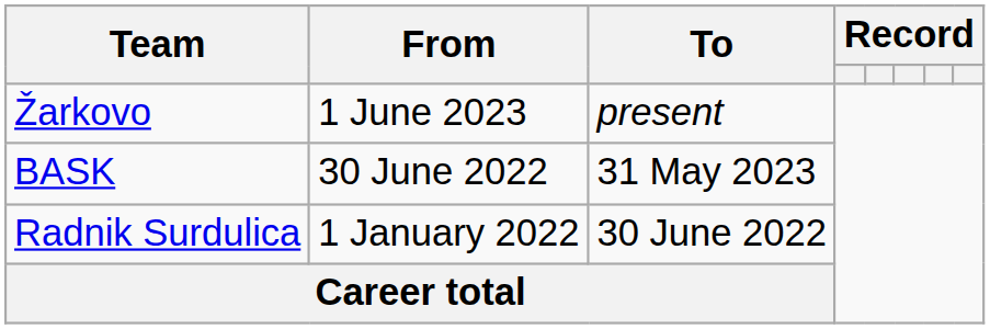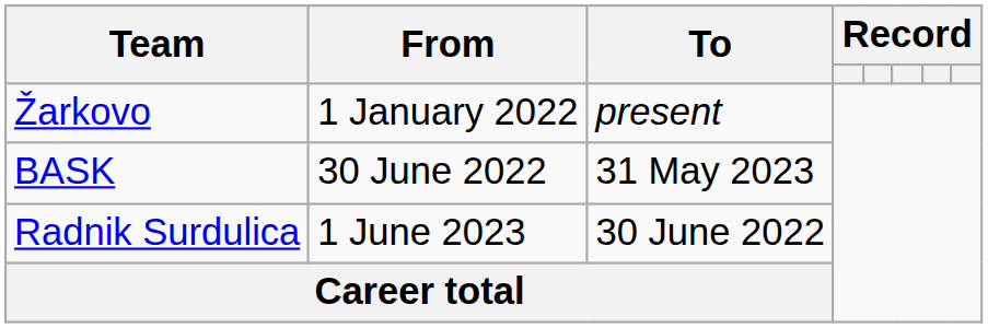Žarkovo | From: 1 June 2023 -> 1 January 2022
Radnik Surdulica | From: 1 January 2022 -> 1 June 2023
